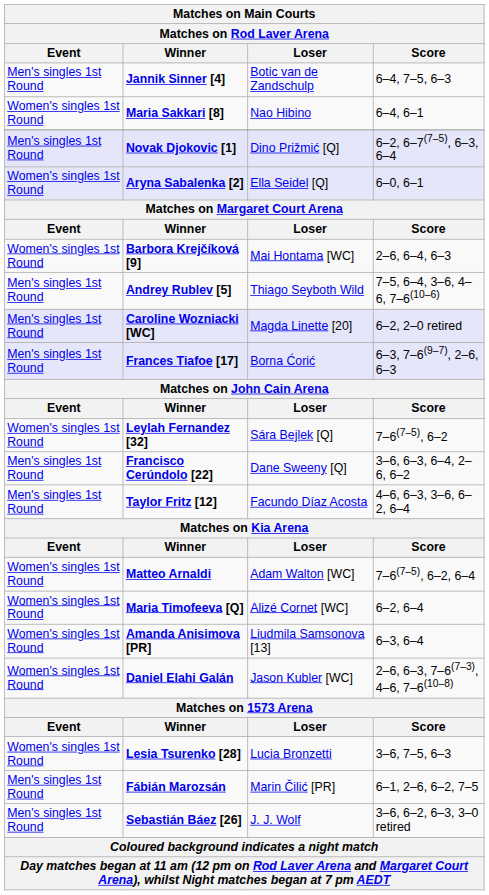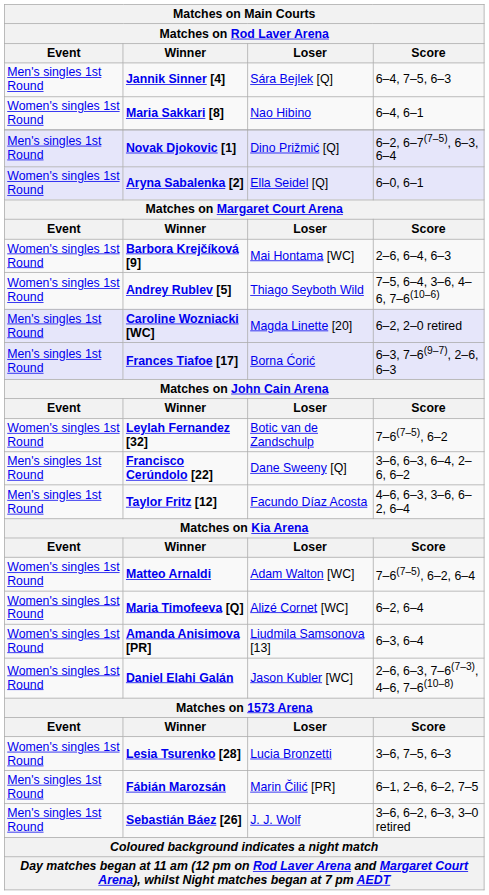Jannik Sinner [4] | Loser: Botic van de Zandschulp -> Sára Bejlek [Q]
Andrey Rublev [5] | Event: Men's singles 1st Round -> Women's singles 1st Round
Leylah Fernandez [32] | Loser: Sára Bejlek [Q] -> Botic van de Zandschulp
